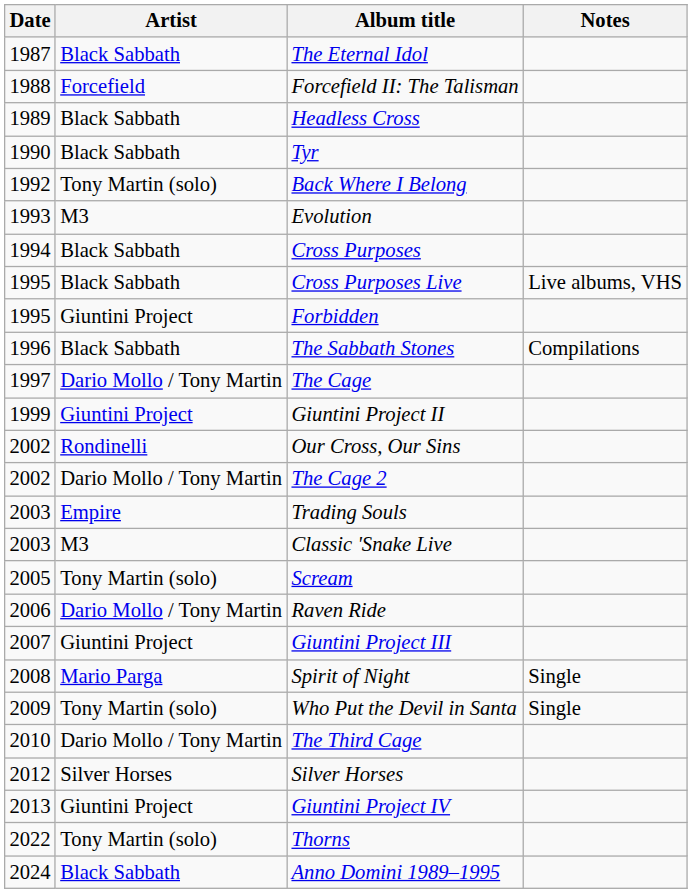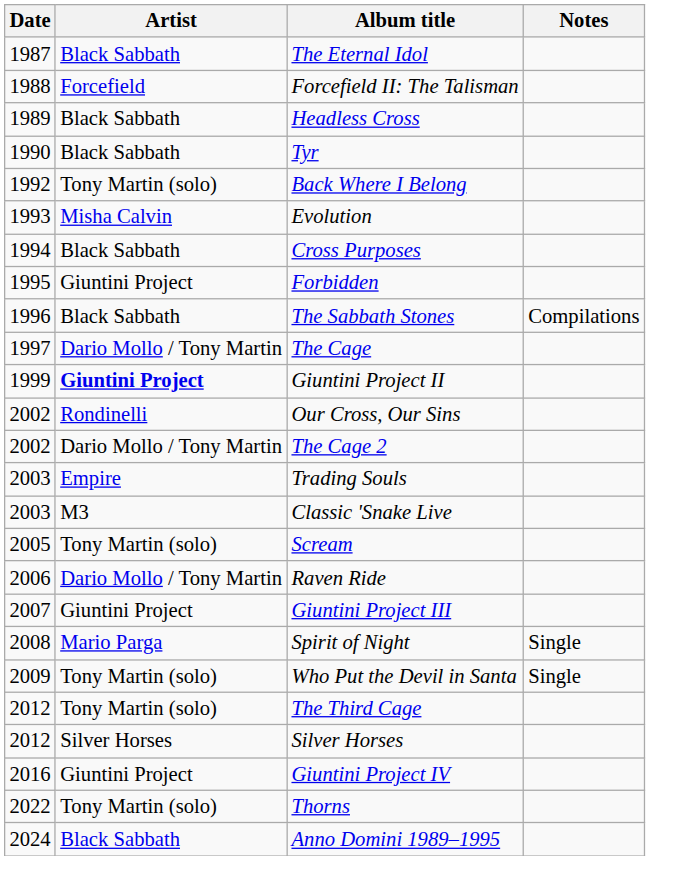Evolution | Artist: M3 -> Misha Calvin
- row: 1995 | Black Sabbath | Cross Purposes Live | Live albums, VHS
Giuntini Project II | Artist: normal -> bold
The Third Cage | Date: 2010 -> 2012
The Third Cage | Artist: Dario Mollo / Tony Martin -> Tony Martin (solo)
Giuntini Project IV | Date: 2013 -> 2016
